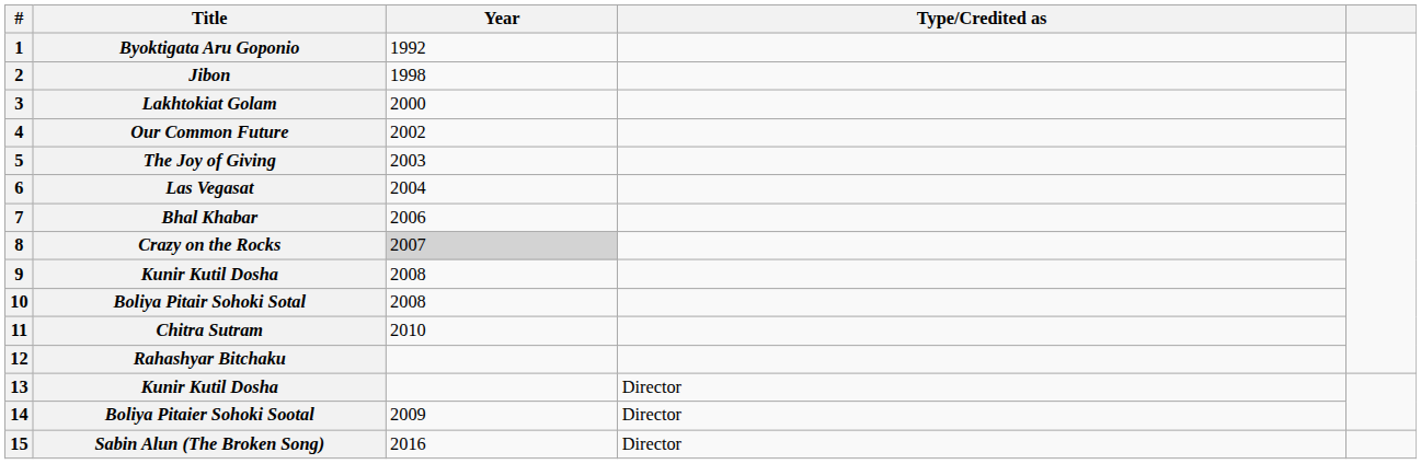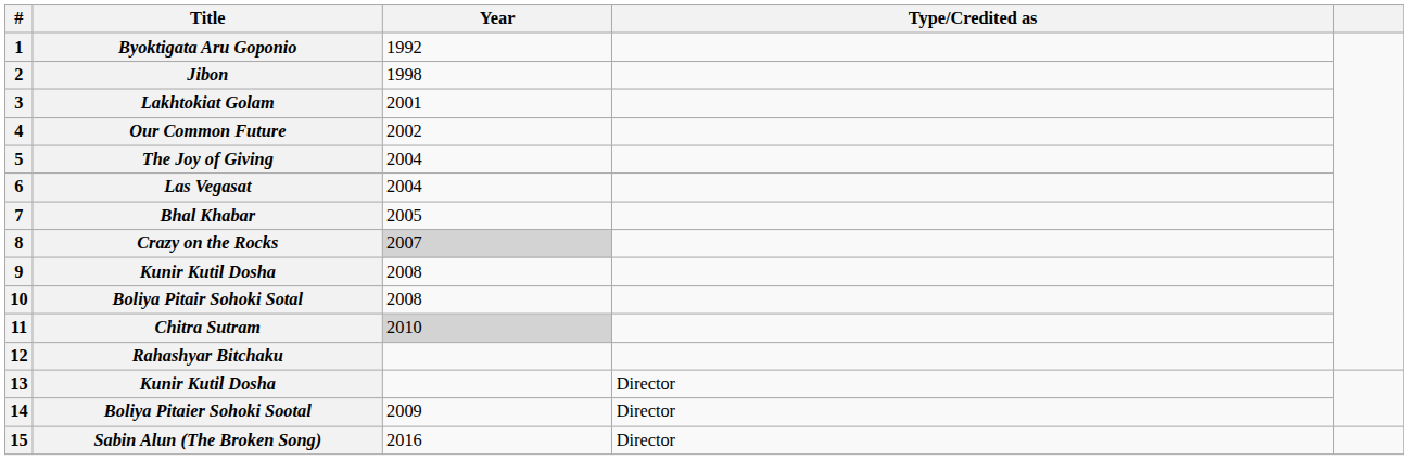Lakhtokiat Golam | Year: 2000 -> 2001
The Joy of Giving | Year: 2003 -> 2004
Bhal Khabar | Year: 2006 -> 2005
Chitra Sutram | Year: no background -> lightgrey background
